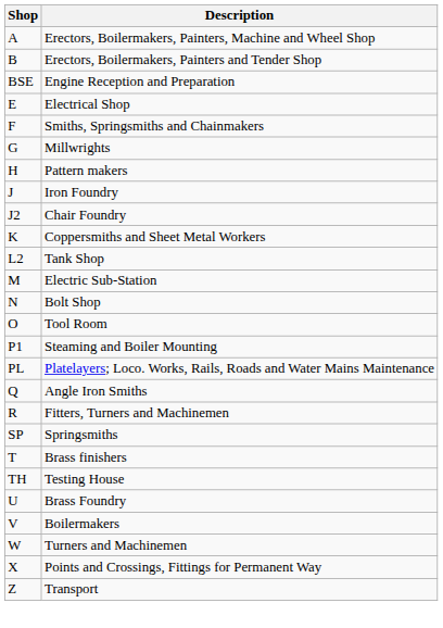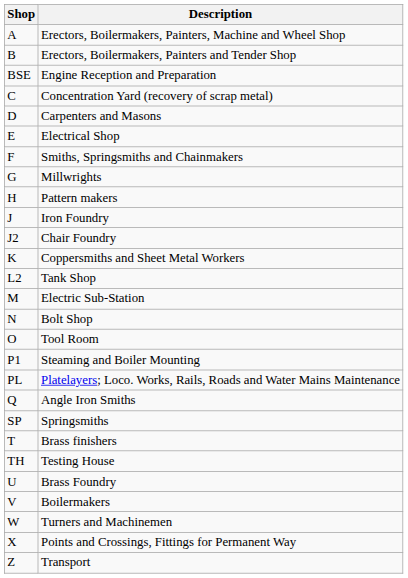+ row: C | Concentration Yard (recovery of scrap metal)
+ row: D | Carpenters and Masons
- row: R | Fitters, Turners and Machinemen
